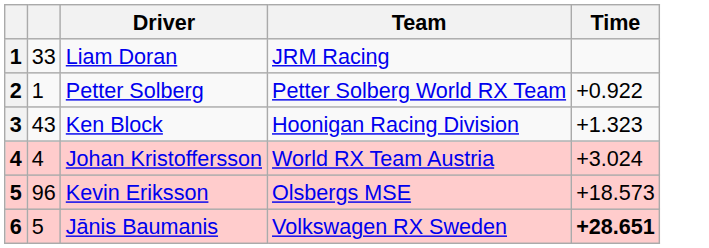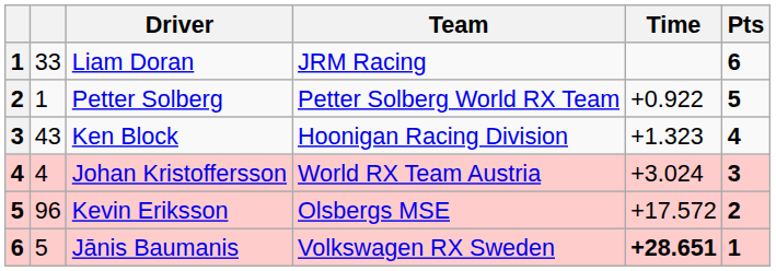+ column: Pts | 6 | 5 | 4 | 3 | 2 | 1
Kevin Eriksson | Time: +18.573 -> +17.572
